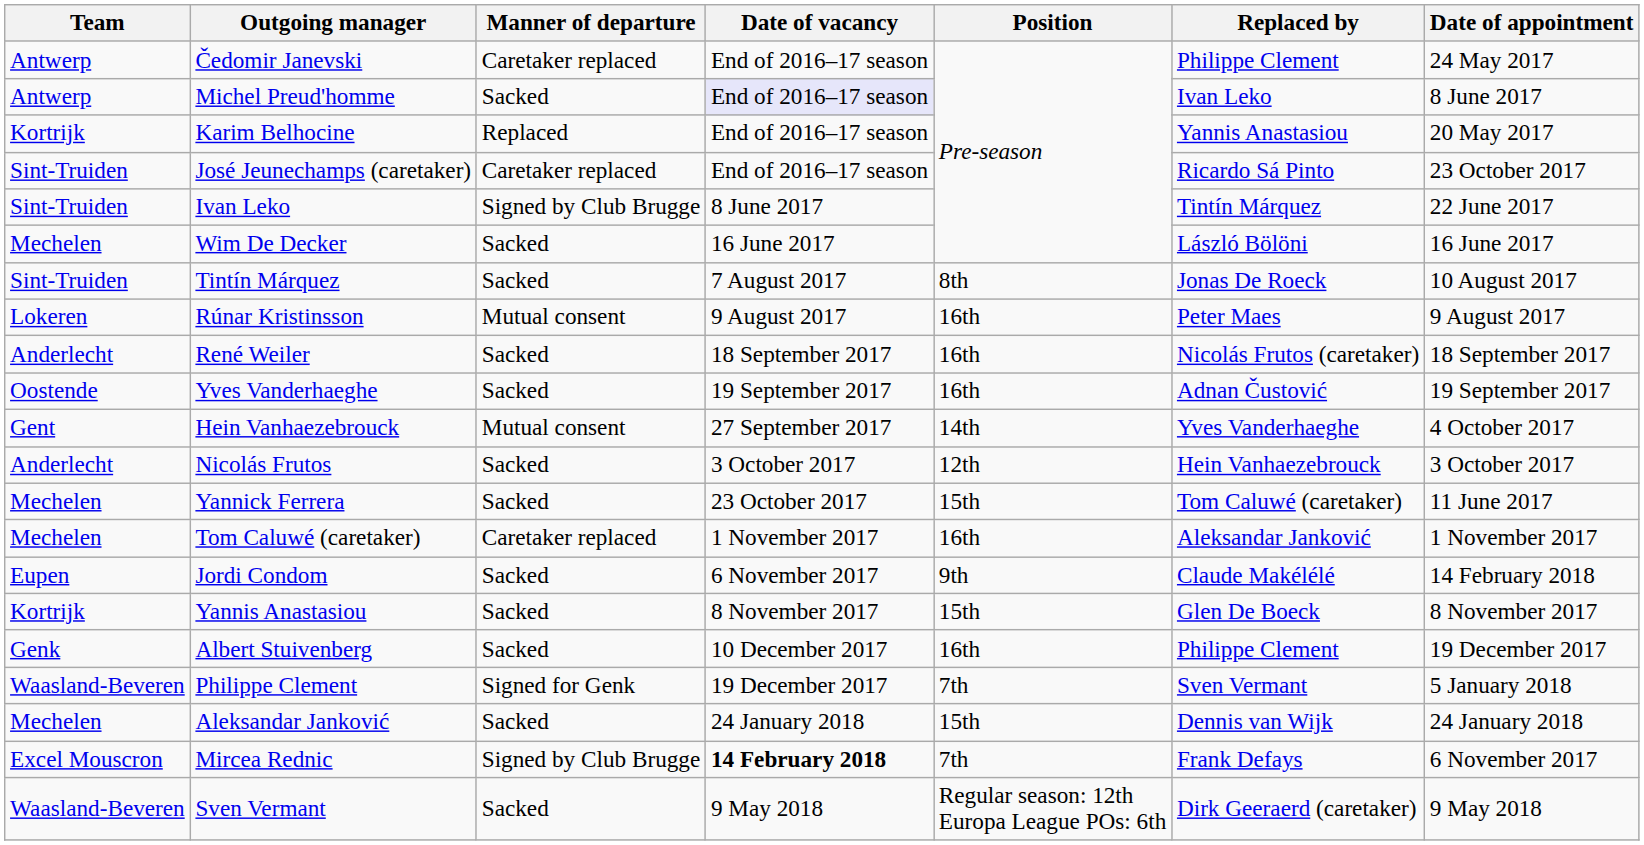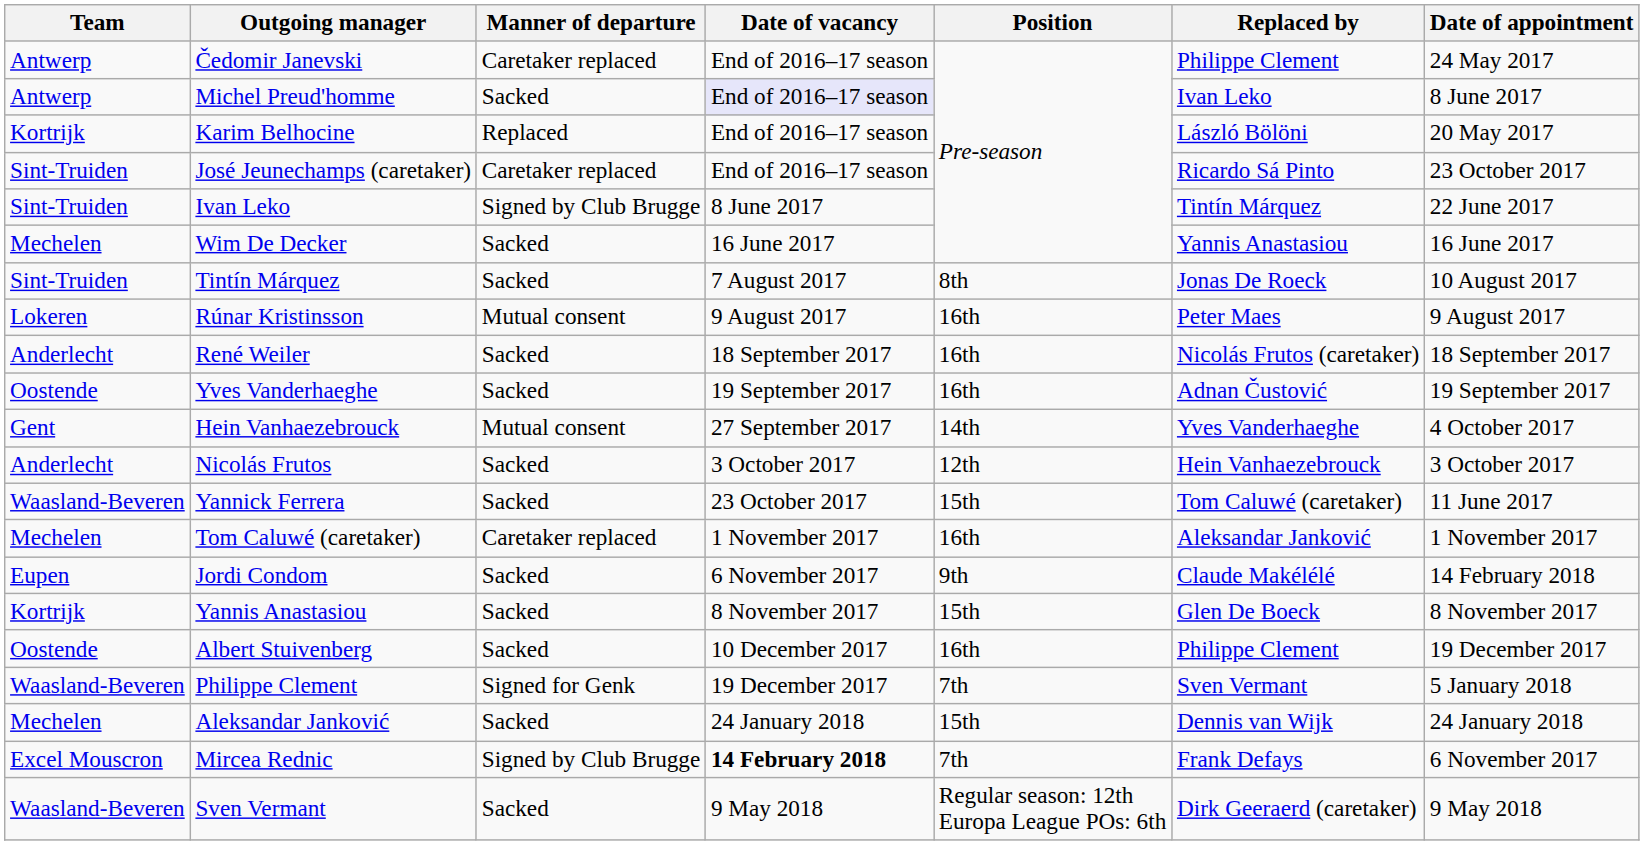Karim Belhocine | Replaced by: Yannis Anastasiou -> László Bölöni
Wim De Decker | Replaced by: László Bölöni -> Yannis Anastasiou
Yannick Ferrera | Team: Mechelen -> Waasland-Beveren
Albert Stuivenberg | Team: Genk -> Oostende
